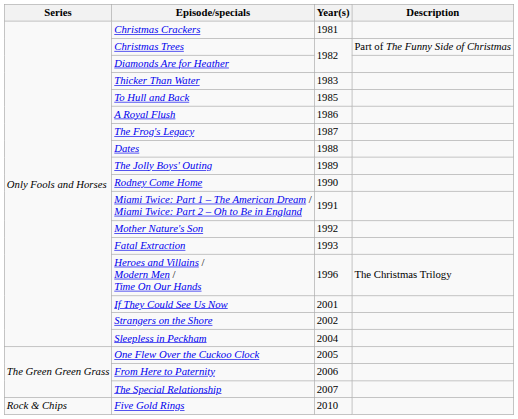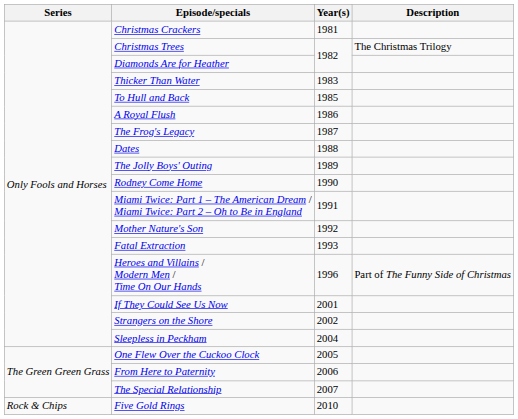Christmas Trees | Description: Part of The Funny Side of Christmas -> The Christmas Trilogy
Heroes and Villains / Modern Men / Time On Our Hands | Description: The Christmas Trilogy -> Part of The Funny Side of Christmas
